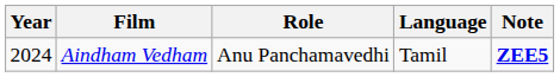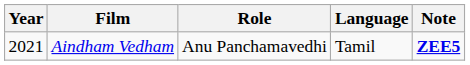Aindham Vedham | Year: 2024 -> 2021
